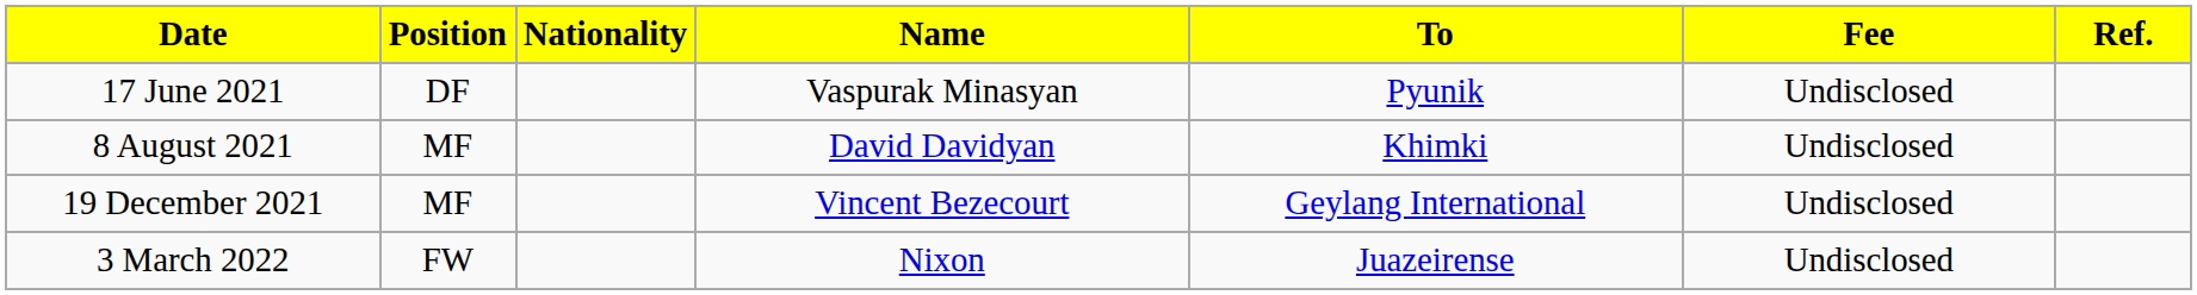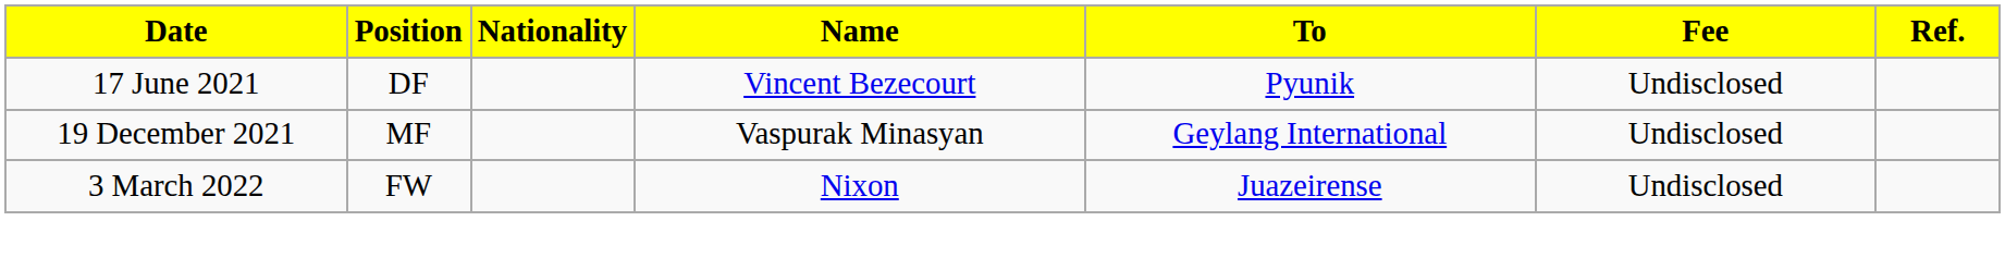17 June 2021 | Name: Vaspurak Minasyan -> Vincent Bezecourt
- row: 8 August 2021 | MF | David Davidyan | Khimki | Undisclosed
19 December 2021 | Name: Vincent Bezecourt -> Vaspurak Minasyan
